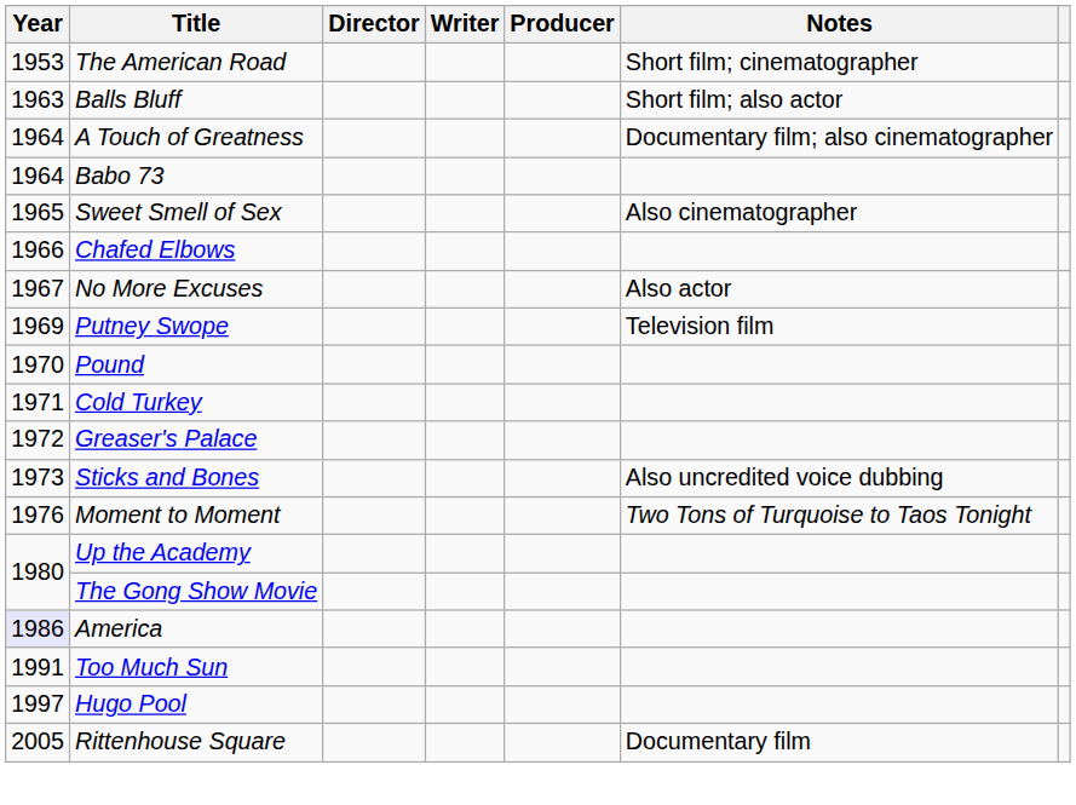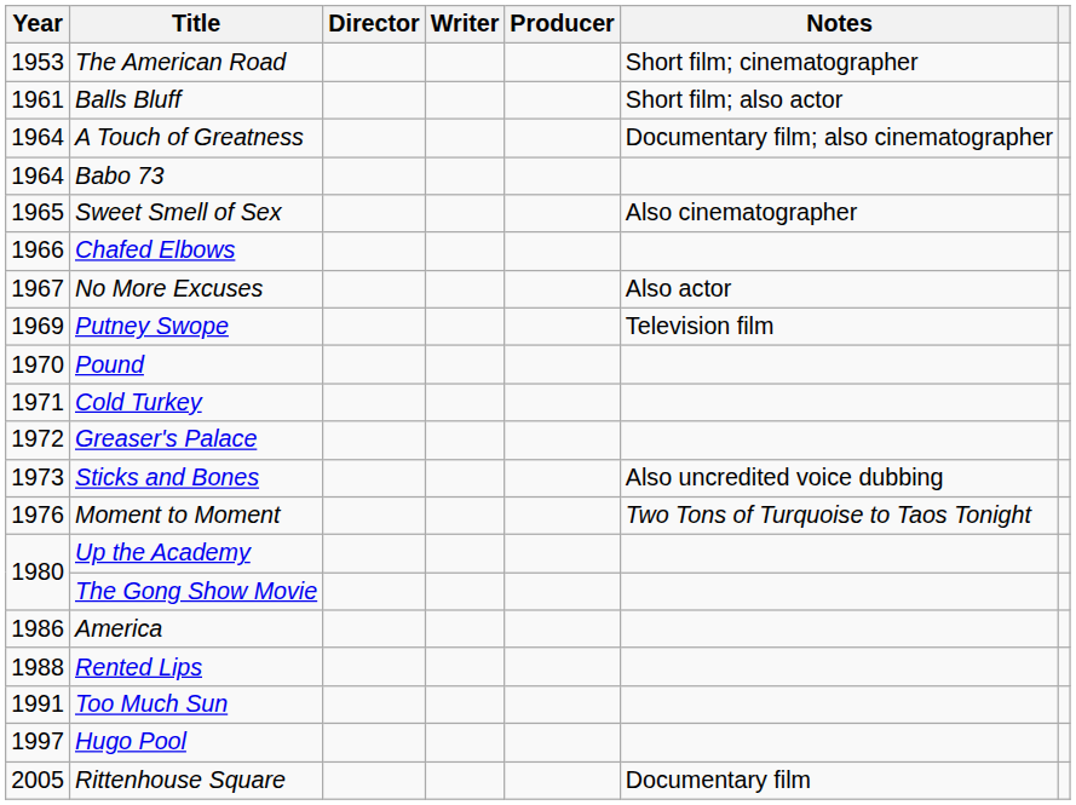Balls Bluff | Year: 1963 -> 1961
America | Year: lavender background -> no background
+ row: 1988 | Rented Lips
